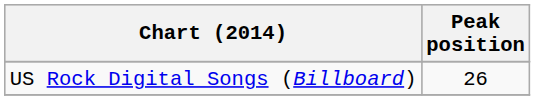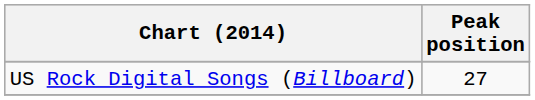US Rock Digital Songs (Billboard) | Peak position: 26 -> 27
